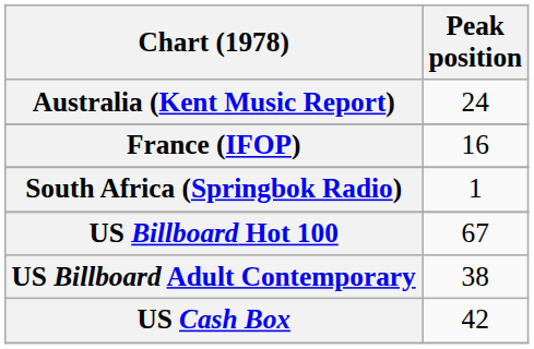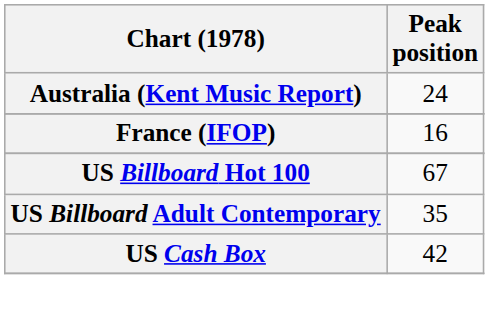- row: South Africa (Springbok Radio) | 1
US Billboard Adult Contemporary | Peak position: 38 -> 35
